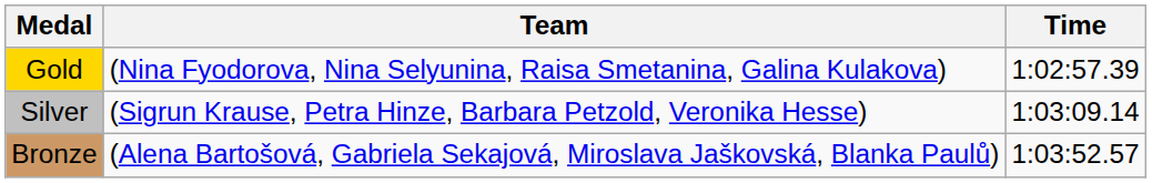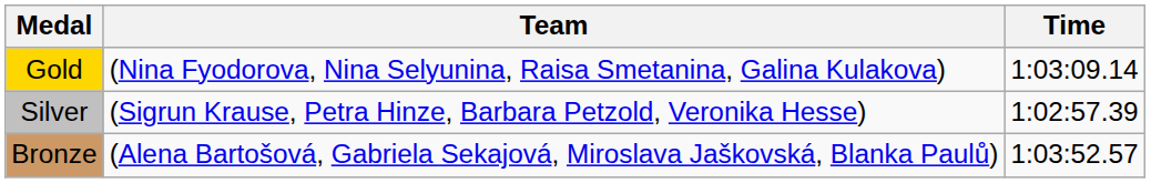Gold | Time: 1:02:57.39 -> 1:03:09.14
Silver | Time: 1:03:09.14 -> 1:02:57.39
